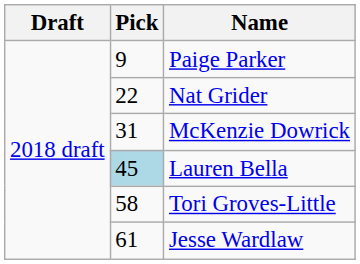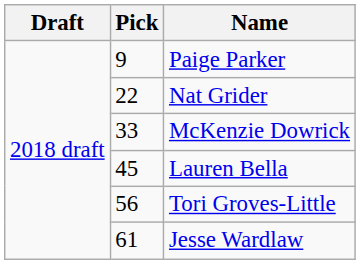McKenzie Dowrick | Pick: 31 -> 33
Lauren Bella | Pick: lightblue background -> no background
Tori Groves-Little | Pick: 58 -> 56
